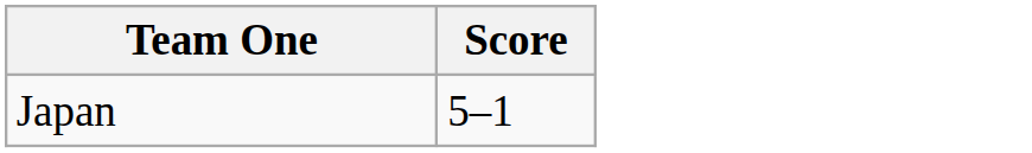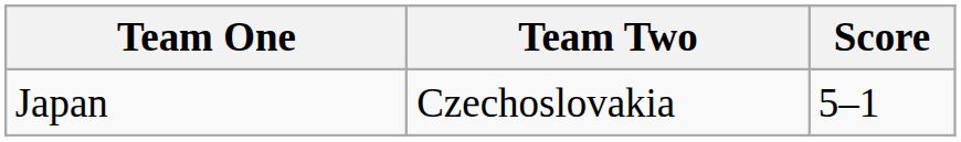+ column: Team Two | Czechoslovakia
